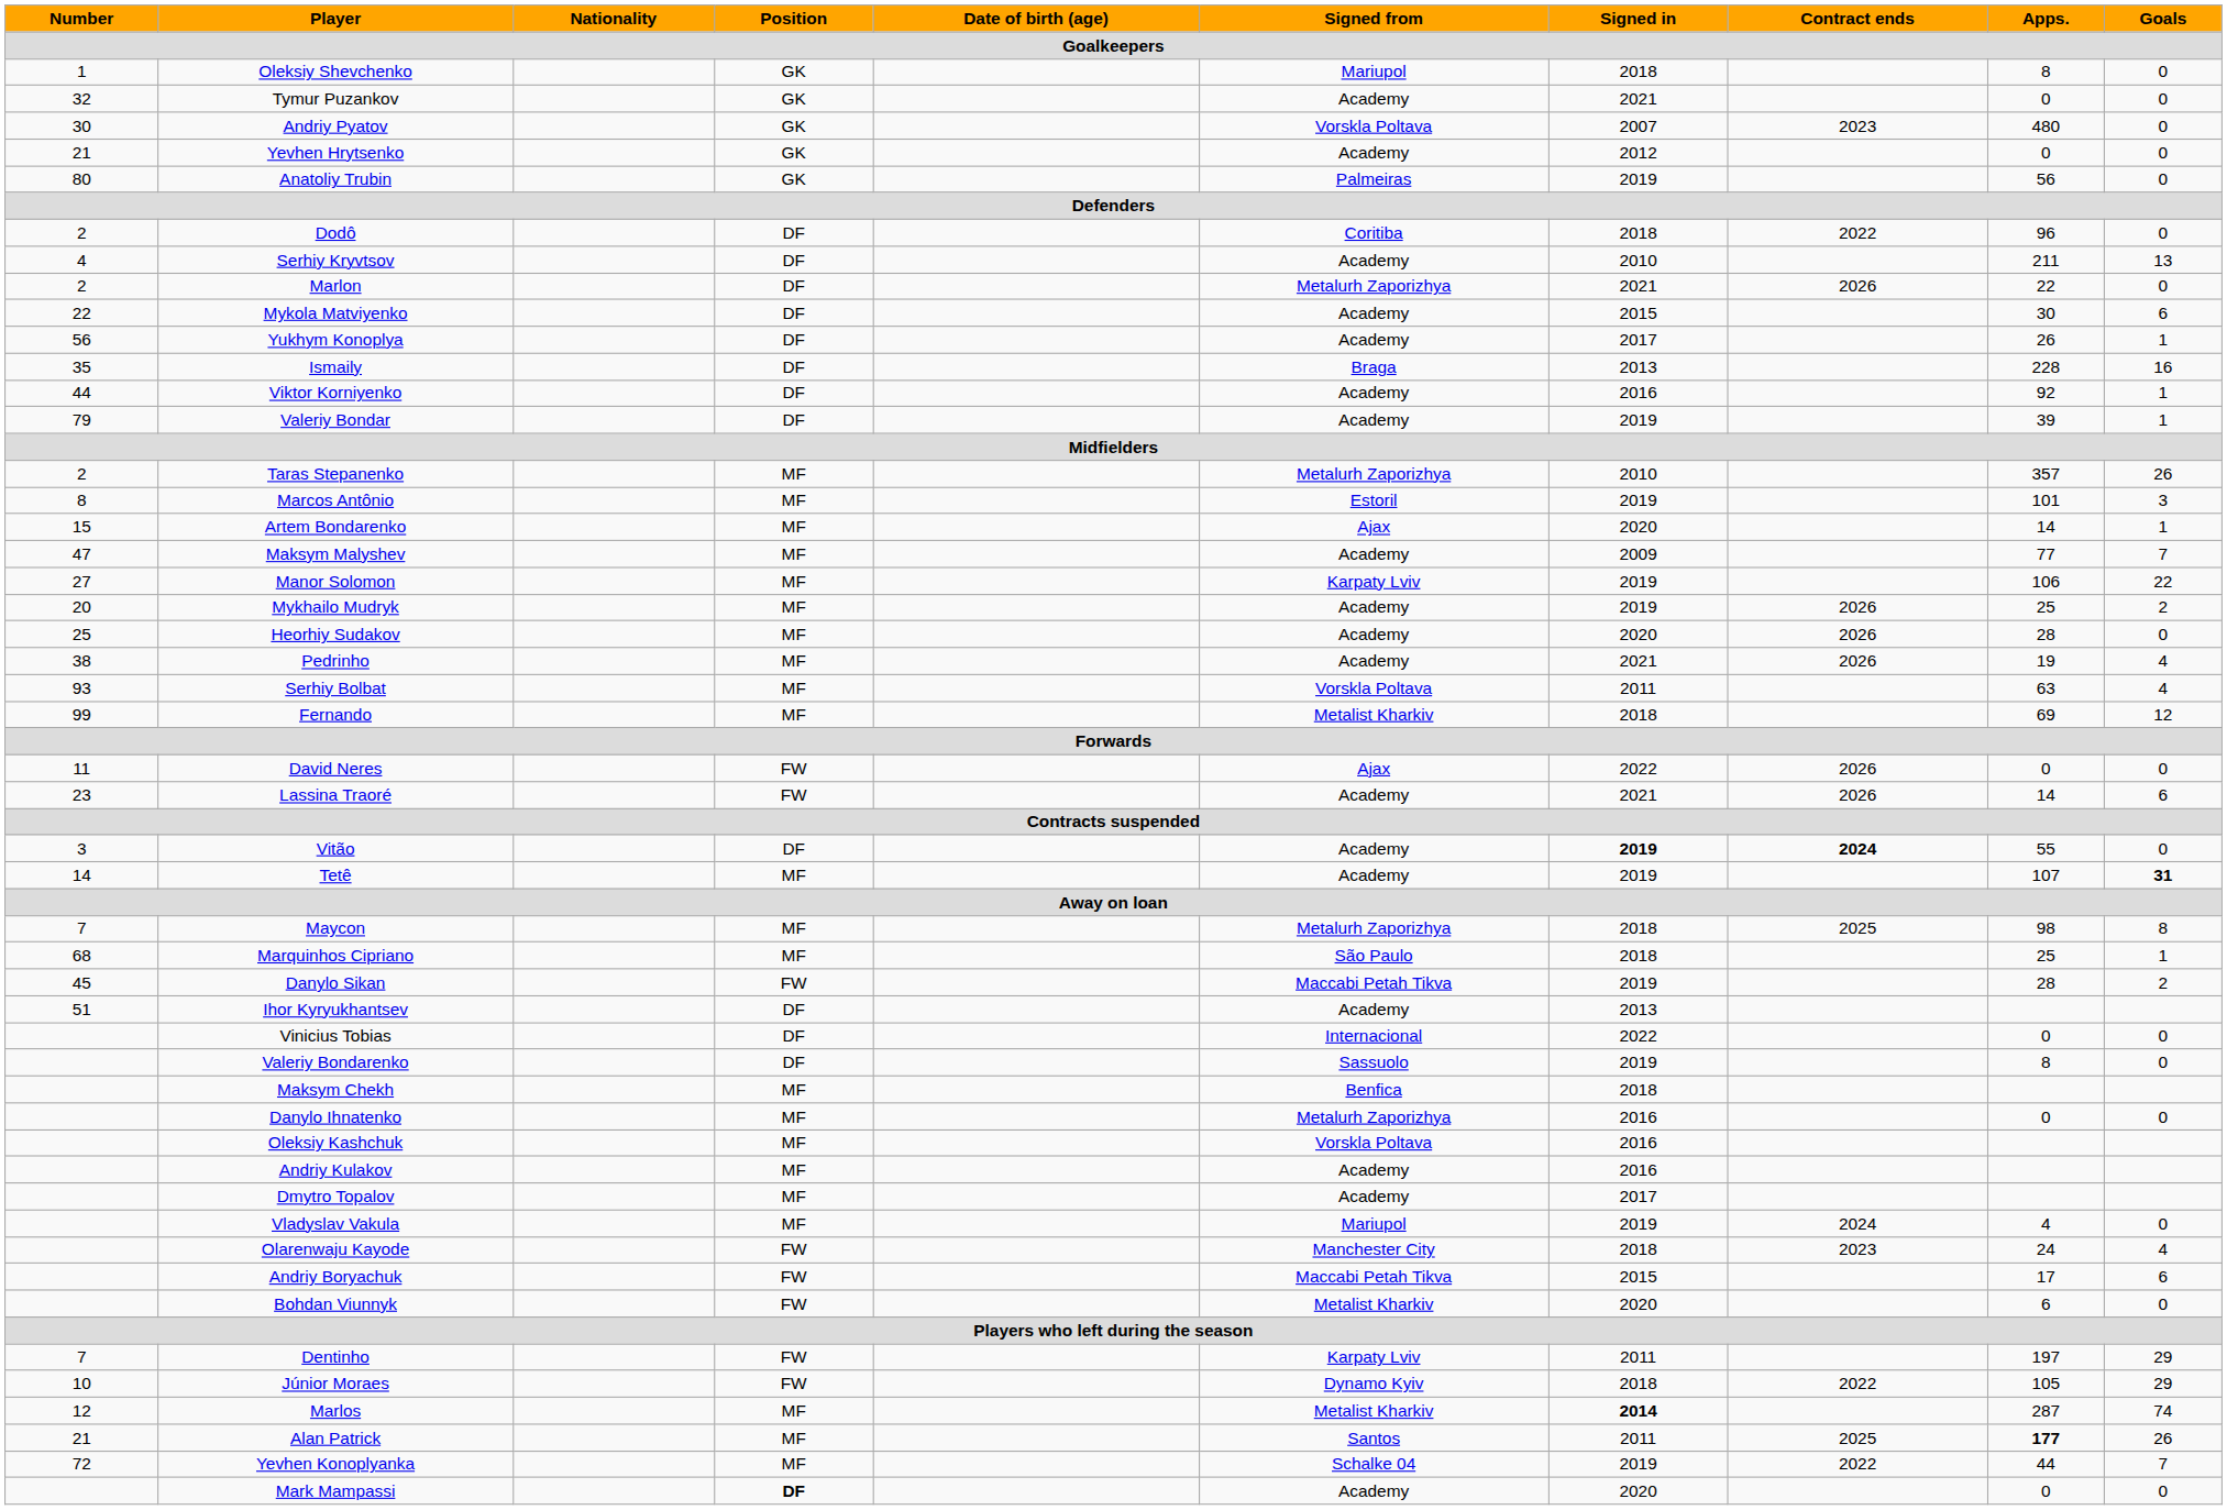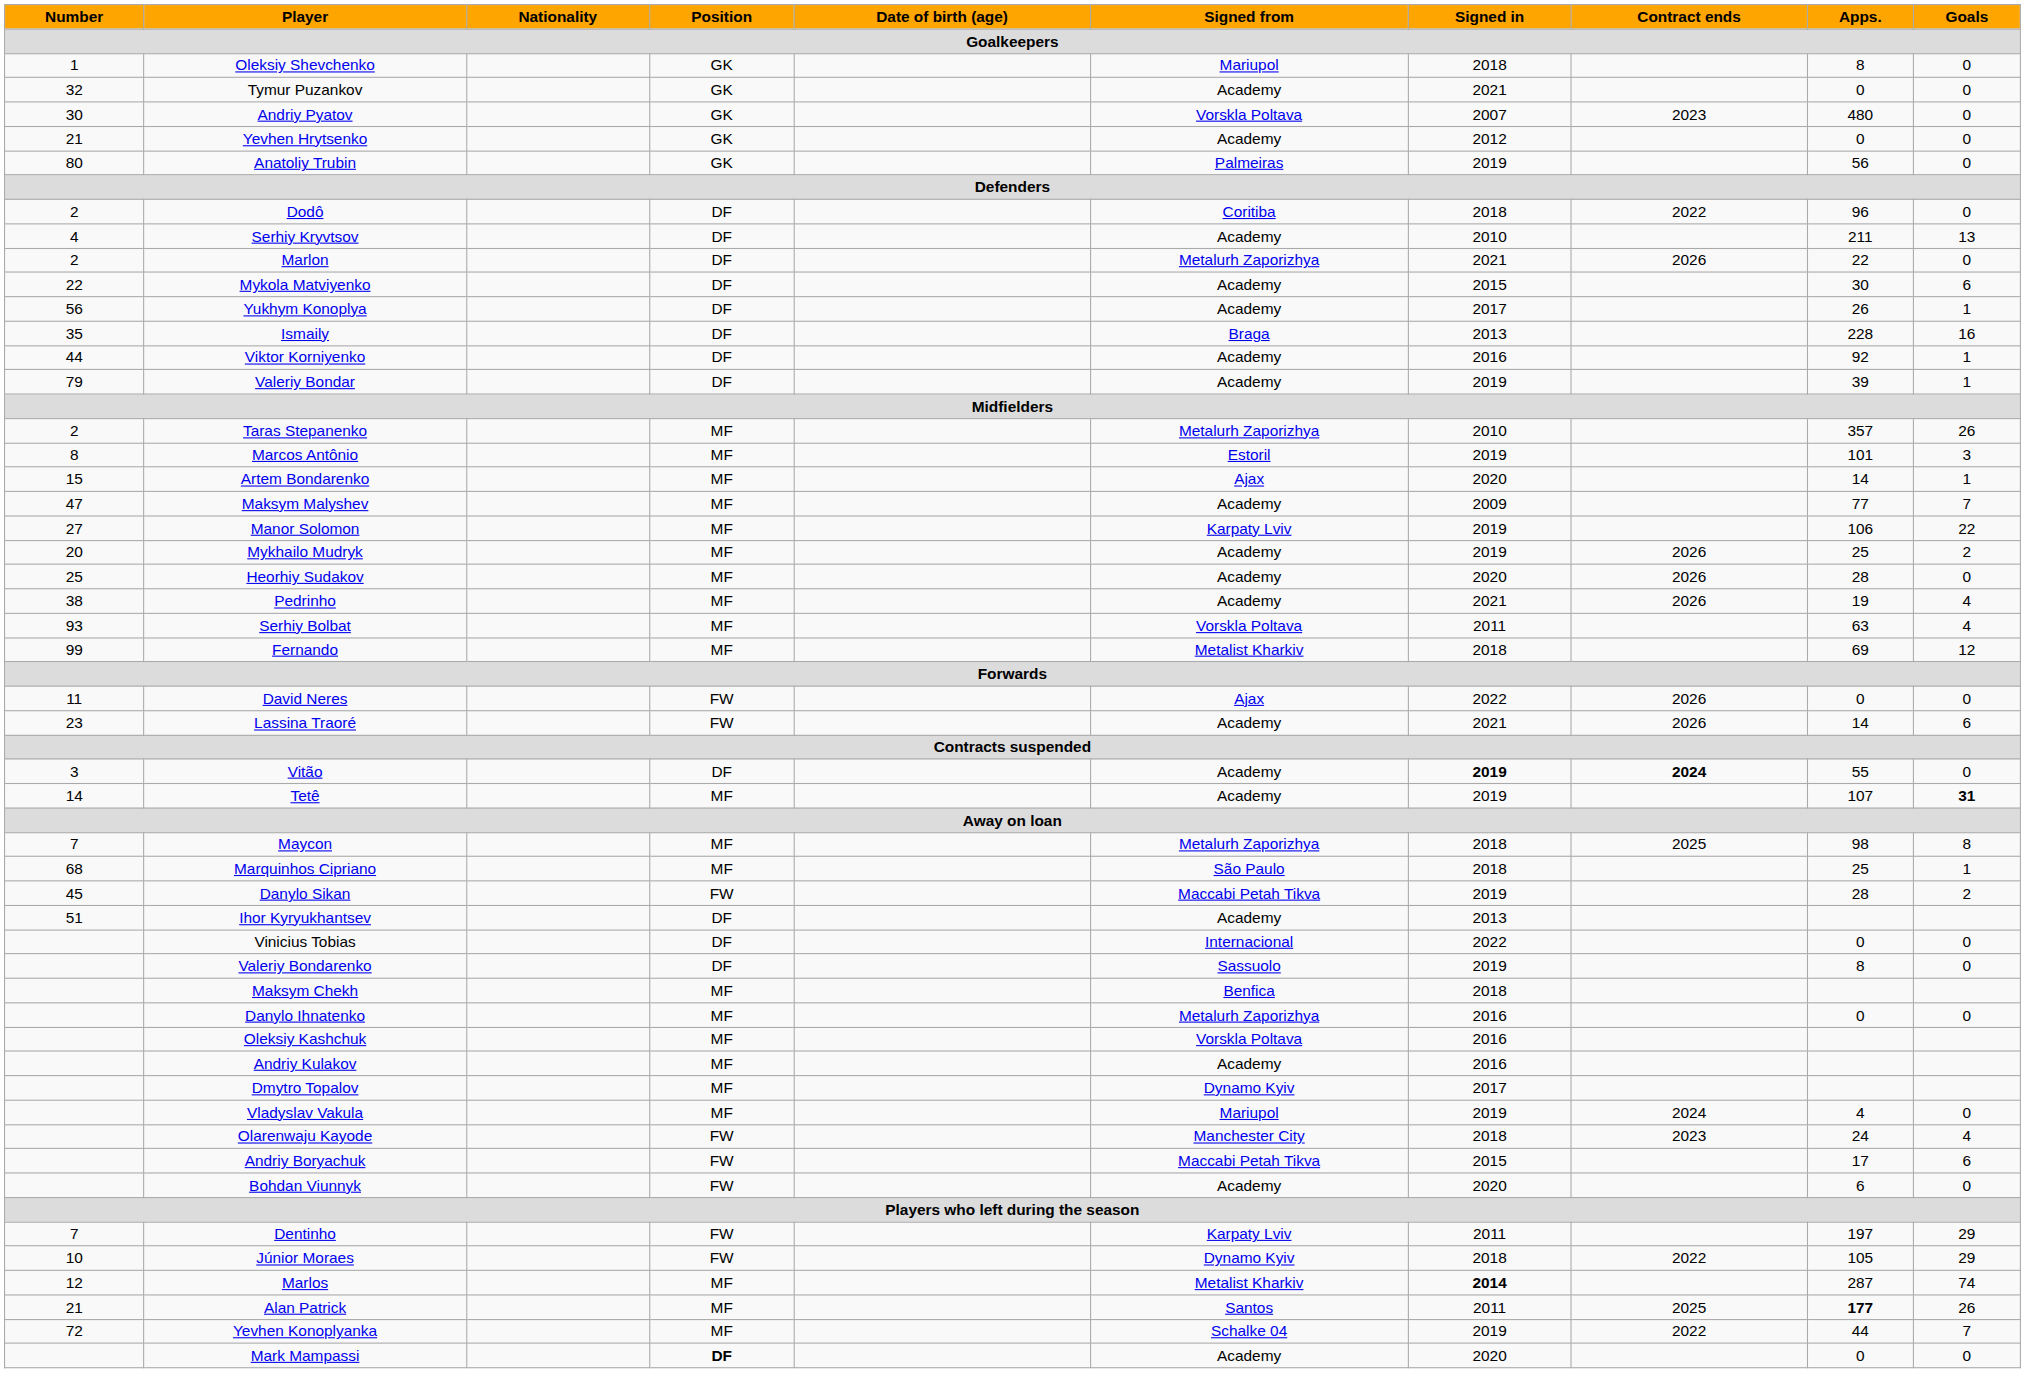Dmytro Topalov | Signed from: Academy -> Dynamo Kyiv
Bohdan Viunnyk | Signed from: Metalist Kharkiv -> Academy
